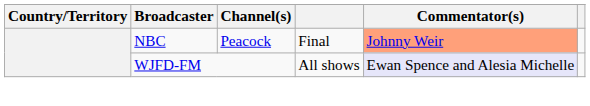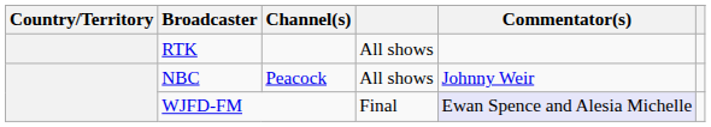+ row: RTK | All shows
NBC | column 4: Final -> All shows
NBC | Commentator(s): lightsalmon background -> no background
WJFD-FM | column 4: All shows -> Final
